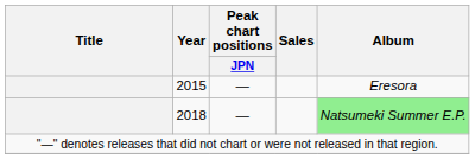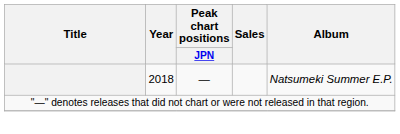- row: 2015 | — | Eresora
2018 | Album: lightgreen background -> no background
